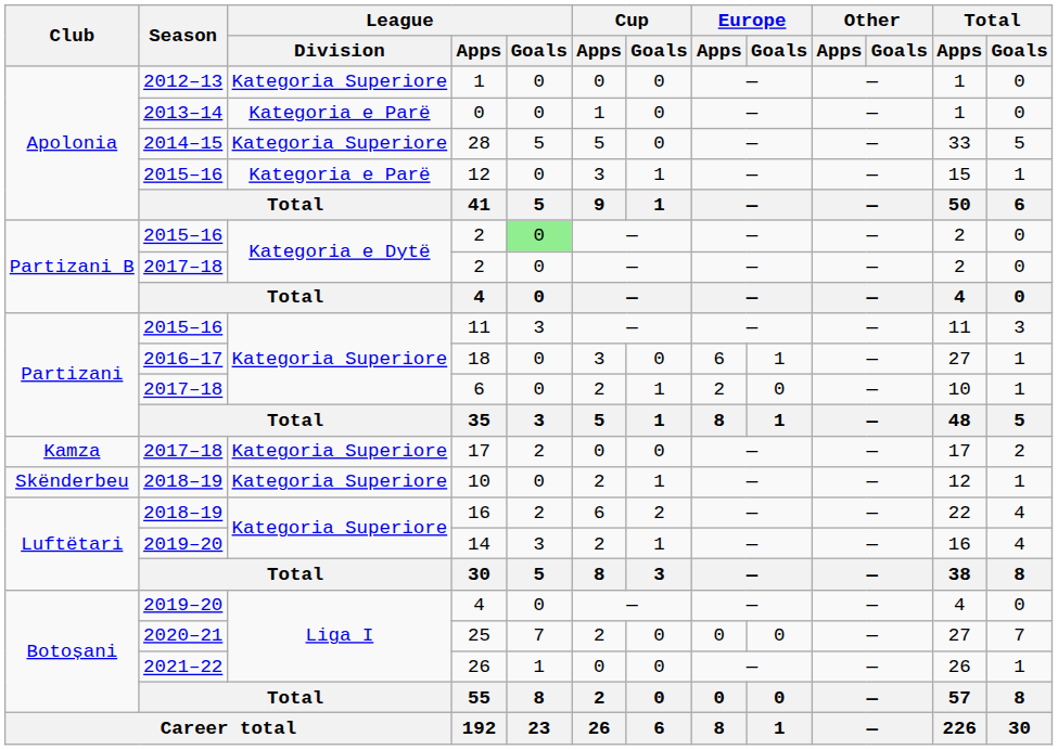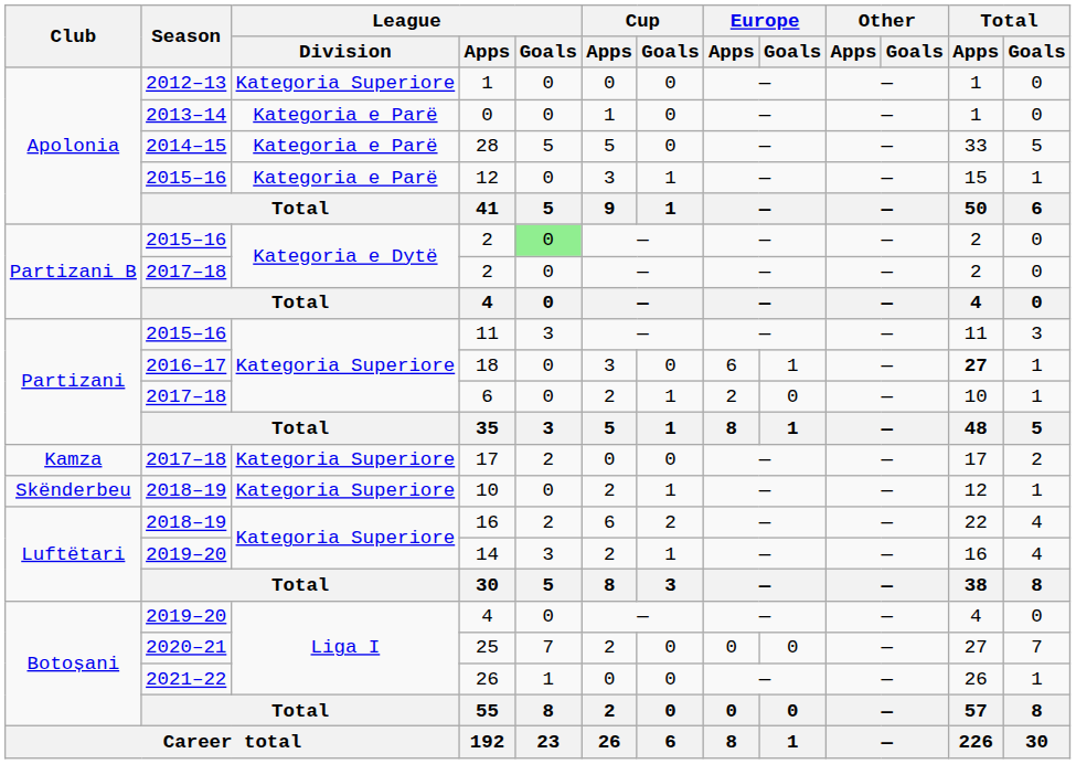28 | League / Division: Kategoria Superiore -> Kategoria e Parë
18 | Total / Apps: normal -> bold
